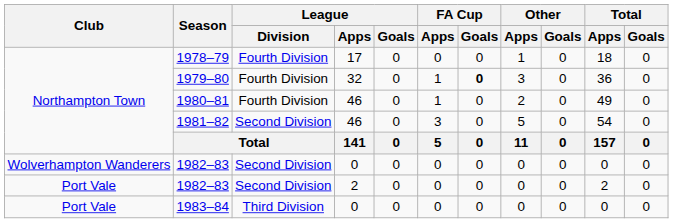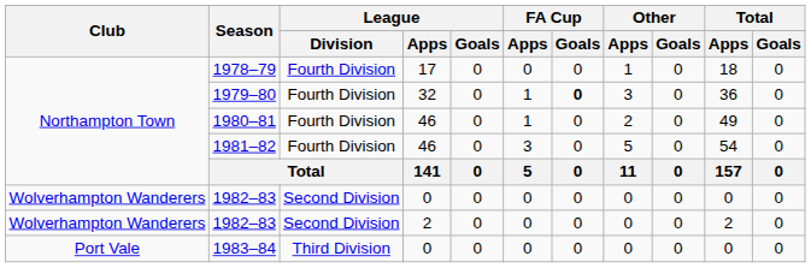1981–82 | League / Division: Second Division -> Fourth Division
1982–83 / 2 | Club: Port Vale -> Wolverhampton Wanderers
